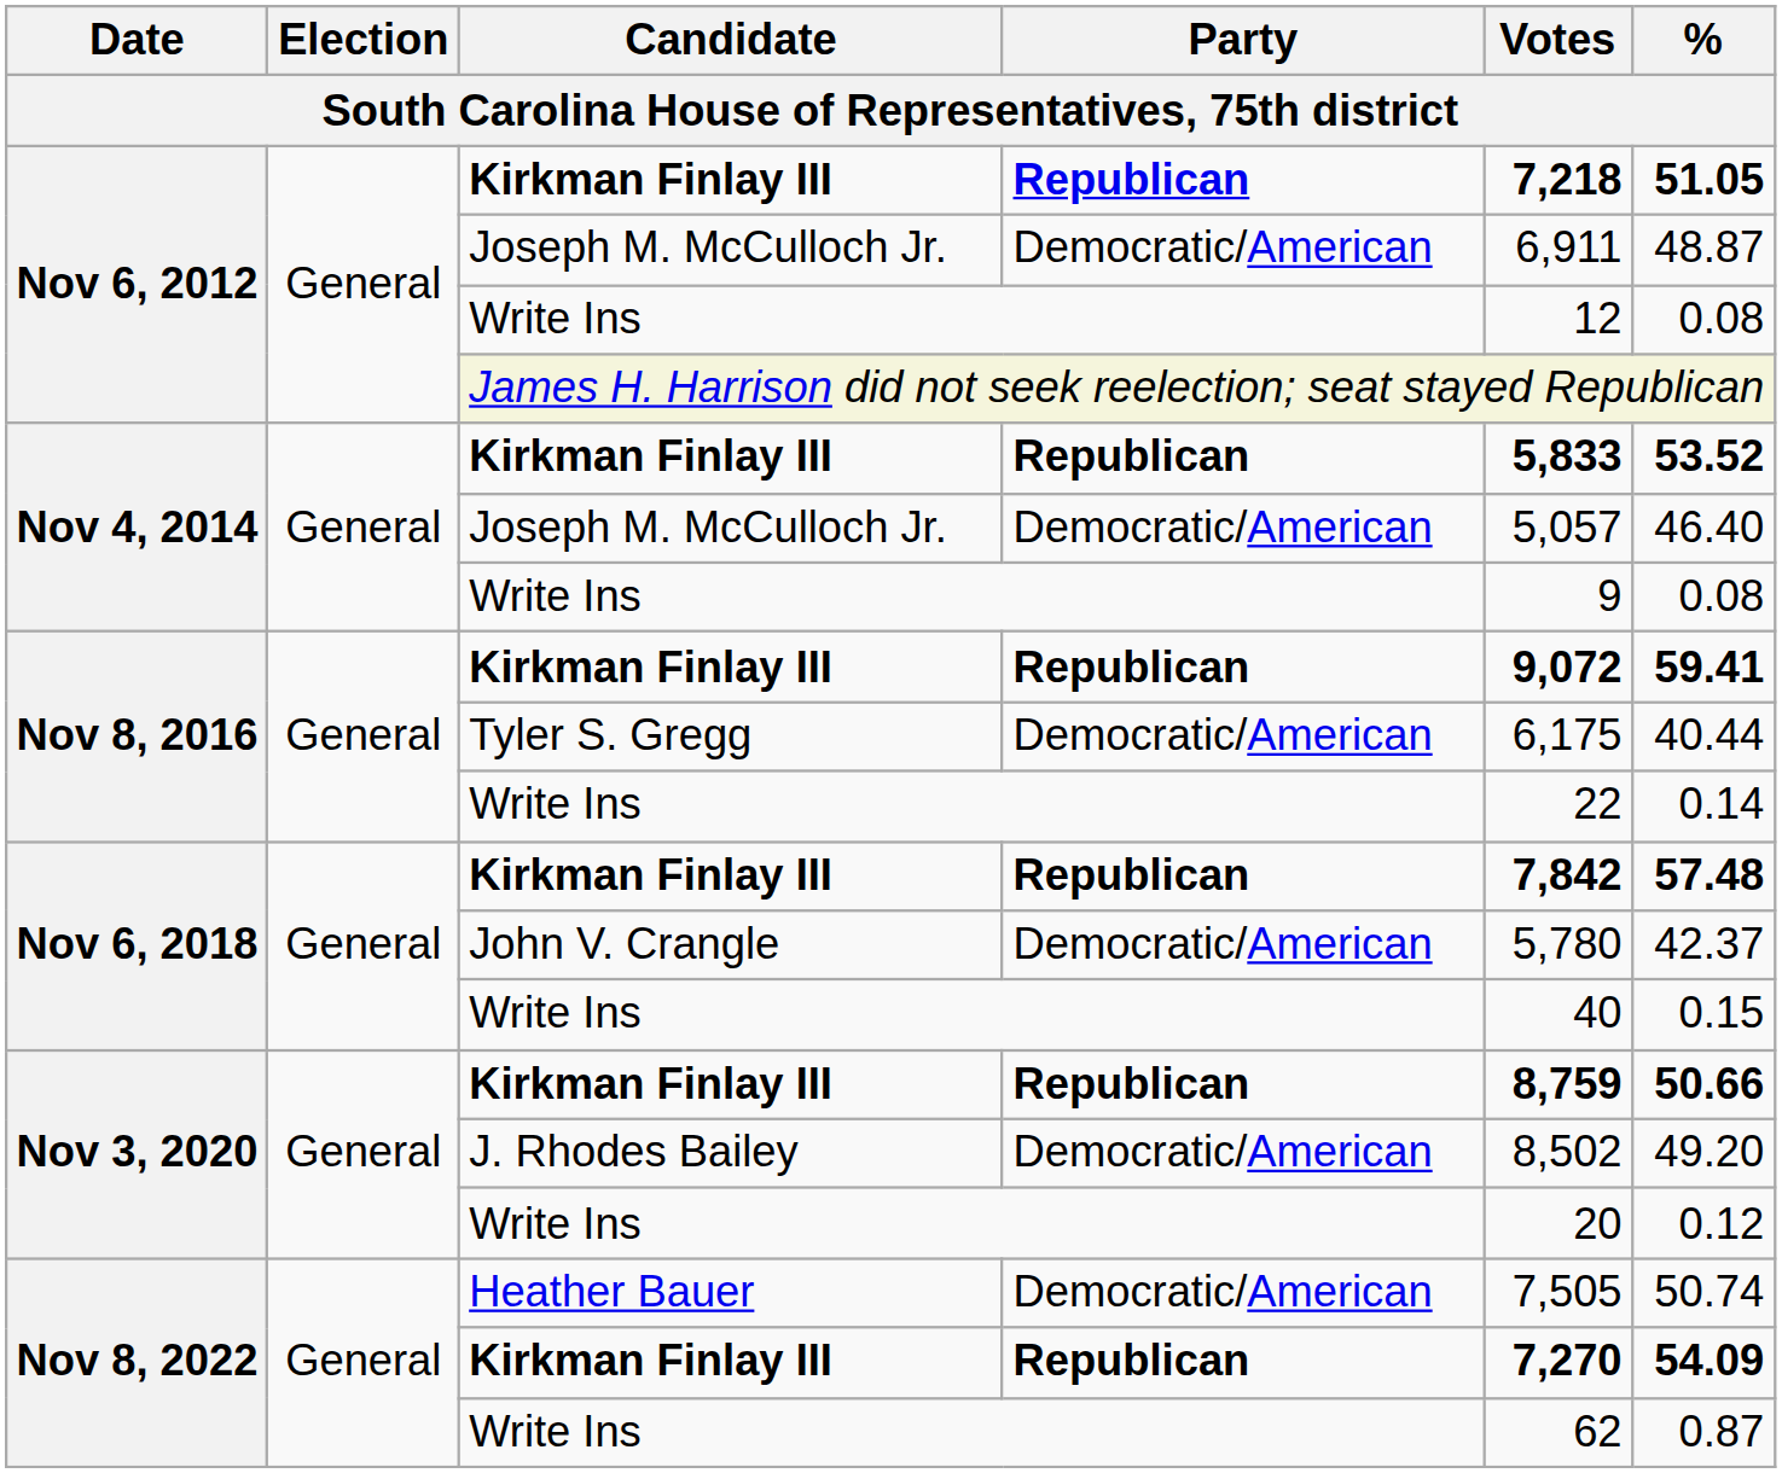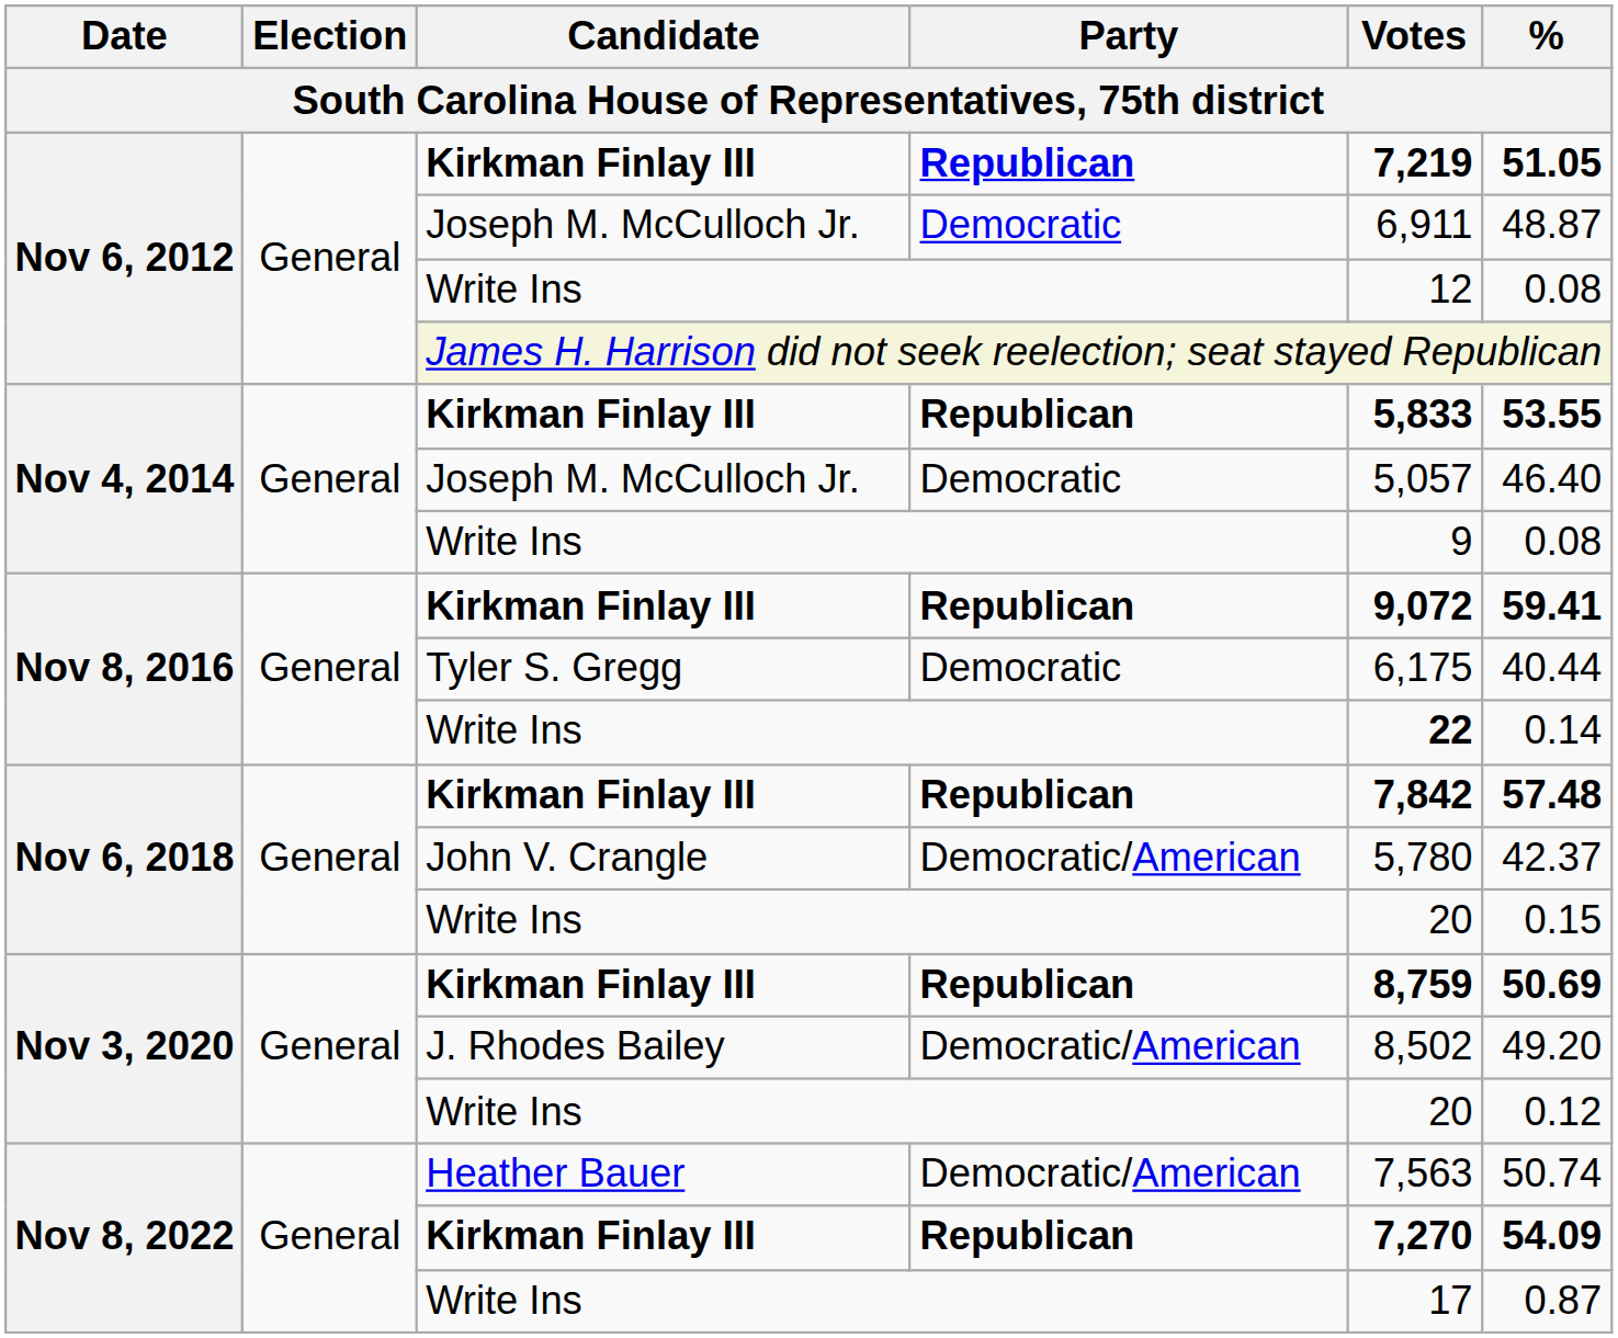Nov 6, 2012 / Kirkman Finlay III | Votes: 7,218 -> 7,219
Nov 6, 2012 / Joseph M. McCulloch Jr. | Party: Democratic/American -> Democratic
Nov 4, 2014 / Kirkman Finlay III | %: 53.52 -> 53.55
Nov 4, 2014 / Joseph M. McCulloch Jr. | Party: Democratic/American -> Democratic
Tyler S. Gregg | Party: Democratic/American -> Democratic
Nov 8, 2016 / Write Ins | Votes: normal -> bold
Nov 6, 2018 / Write Ins | Votes: 40 -> 20
Nov 3, 2020 / Kirkman Finlay III | %: 50.66 -> 50.69
Heather Bauer | Votes: 7,505 -> 7,563
Nov 8, 2022 / Write Ins | Votes: 62 -> 17
